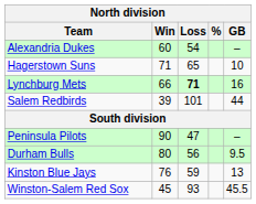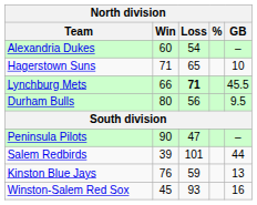Lynchburg Mets | GB: 16 -> 45.5
rows swapped: Salem Redbirds <-> Durham Bulls
Winston-Salem Red Sox | GB: 45.5 -> 16
